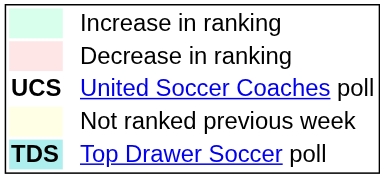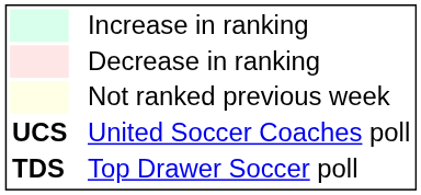rows swapped: Not ranked previous week <-> United Soccer Coaches poll
Top Drawer Soccer poll | column 1: paleturquoise background -> no background
